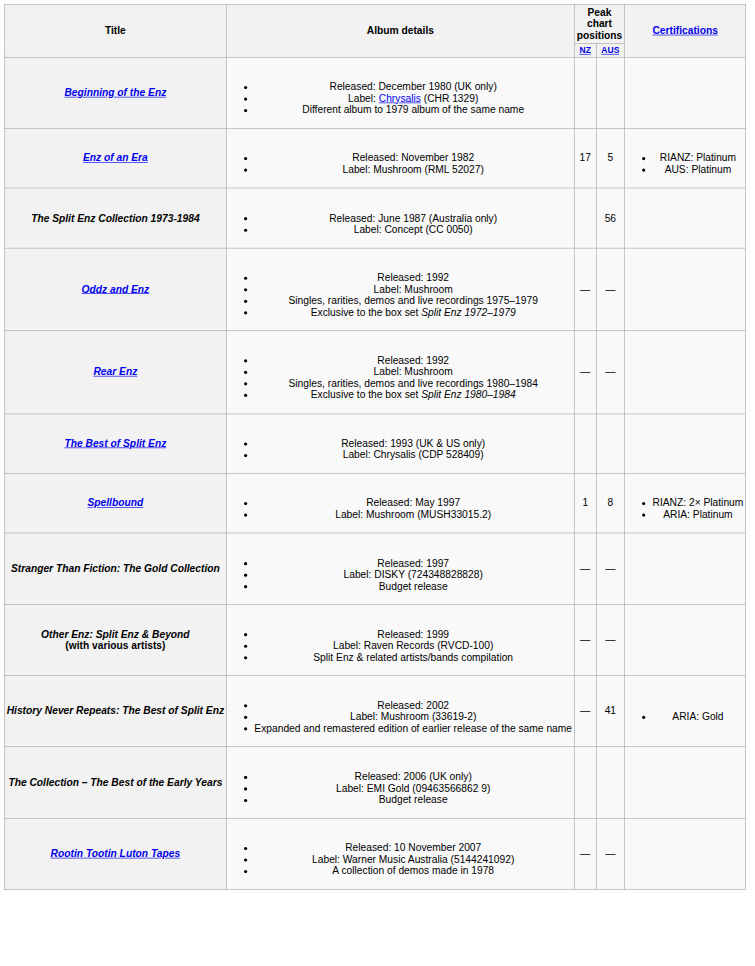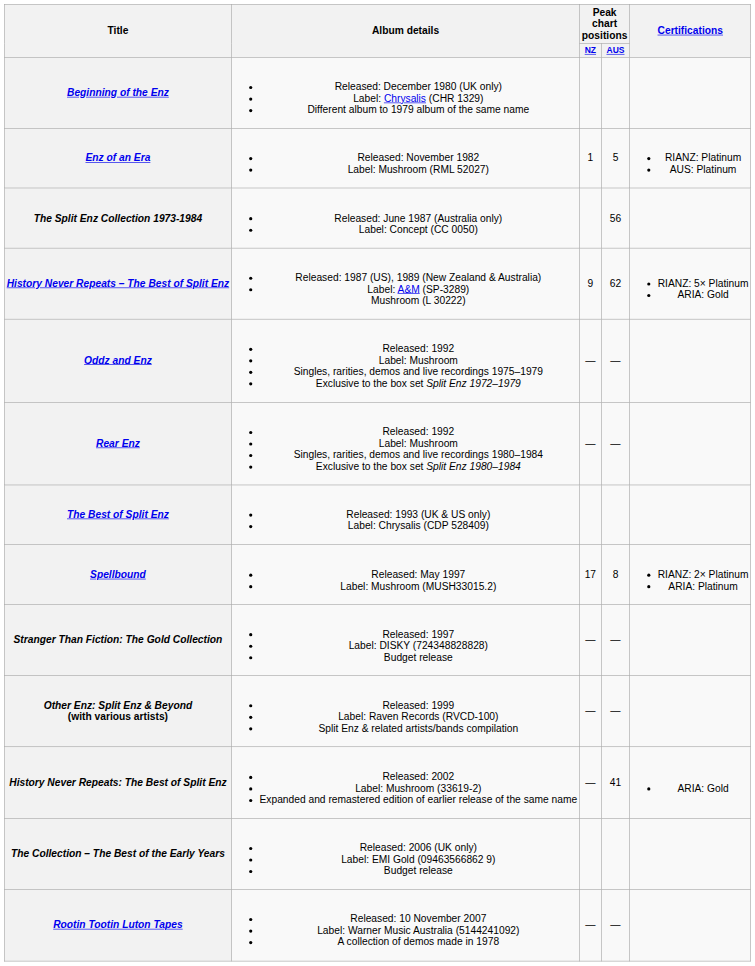Enz of an Era | Peak chart positions / NZ: 17 -> 1
+ row: History Never Repeats – The Best of Split Enz | Released: 1987 (US), 1989 (New Zealand & Australia) Label: A&M (SP-3289) Mushroom (L 30222) | 9 | 62 | RIANZ: 5× Platinum ARIA: Gold
Spellbound | Peak chart positions / NZ: 1 -> 17
